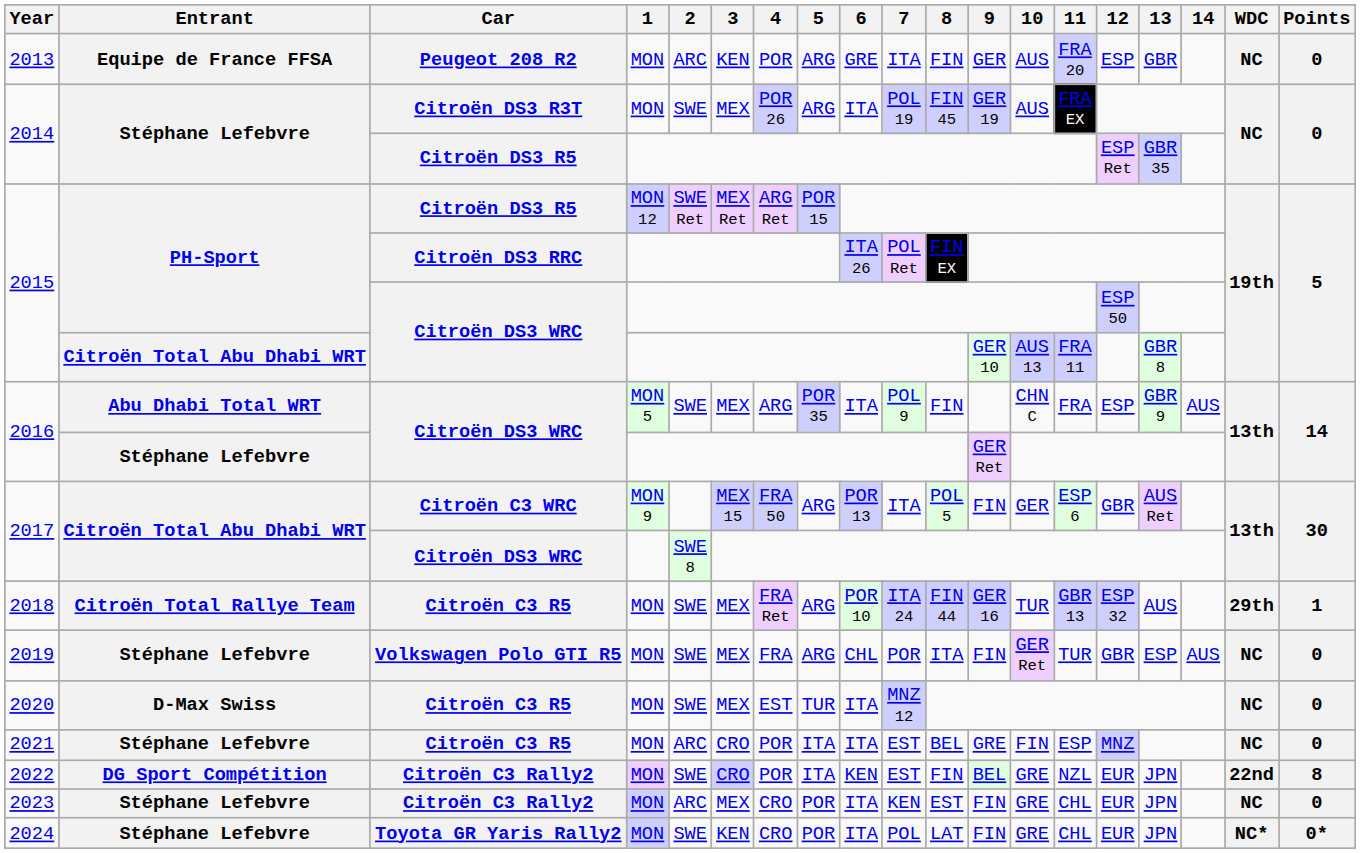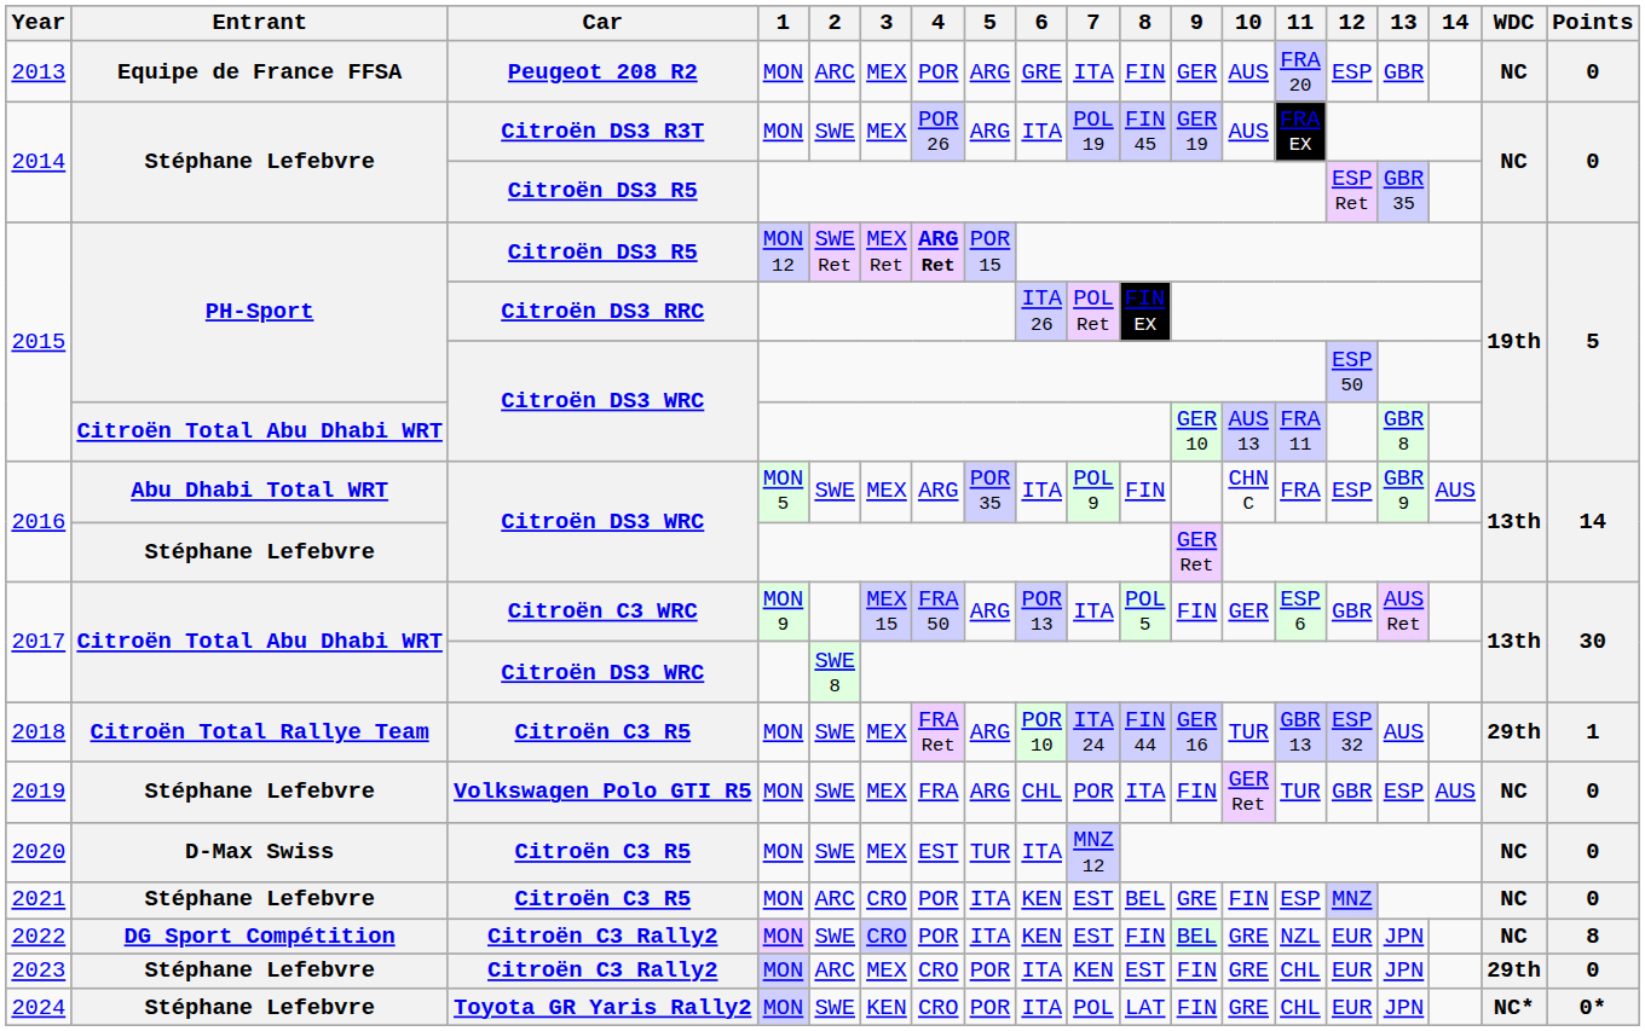2013 | 3: KEN -> MEX
2015 / Citroën DS3 R5 | 4: normal -> bold
2021 | 6: ITA -> KEN
2022 | WDC: 22nd -> NC
2023 | WDC: NC -> 29th
